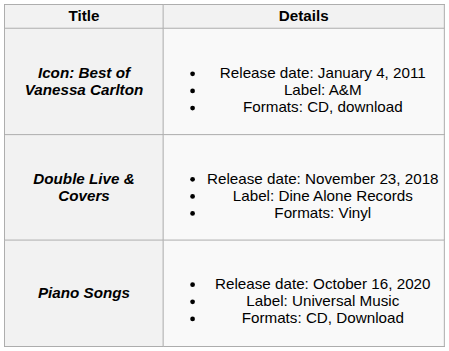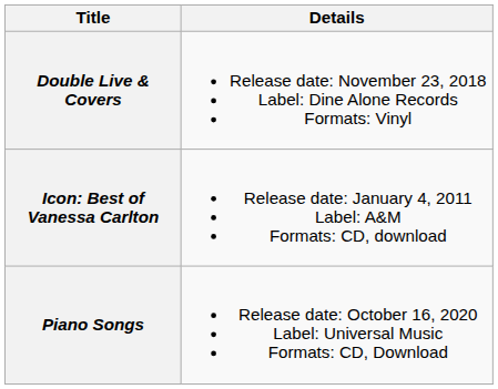rows swapped: Icon: Best of Vanessa Carlton <-> Double Live & Covers
